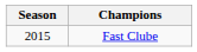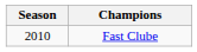Fast Clube | Season: 2015 -> 2010
